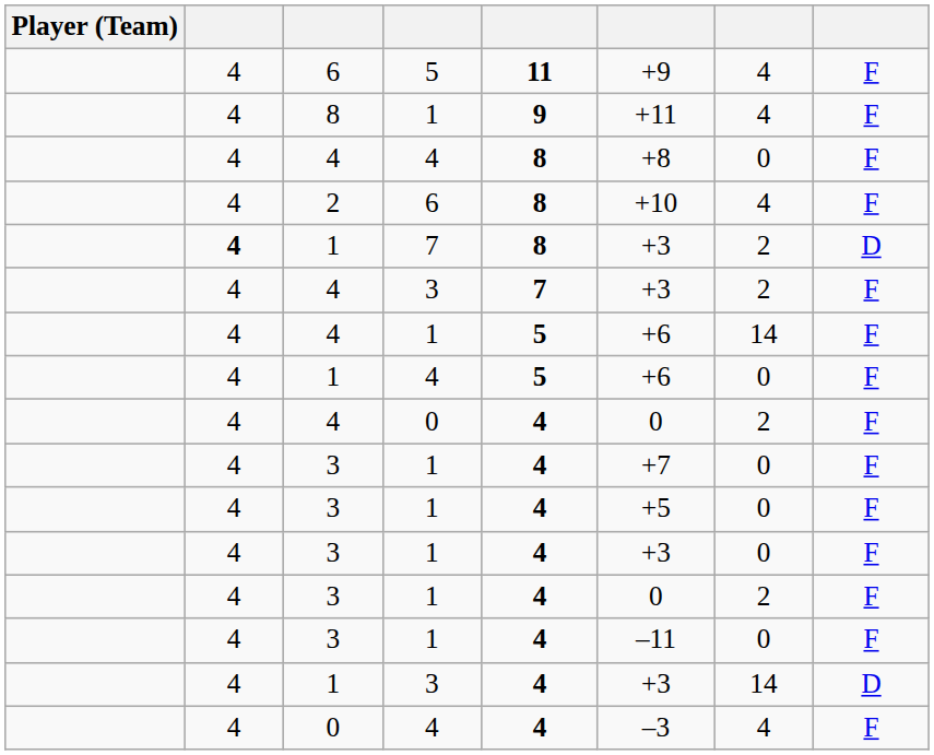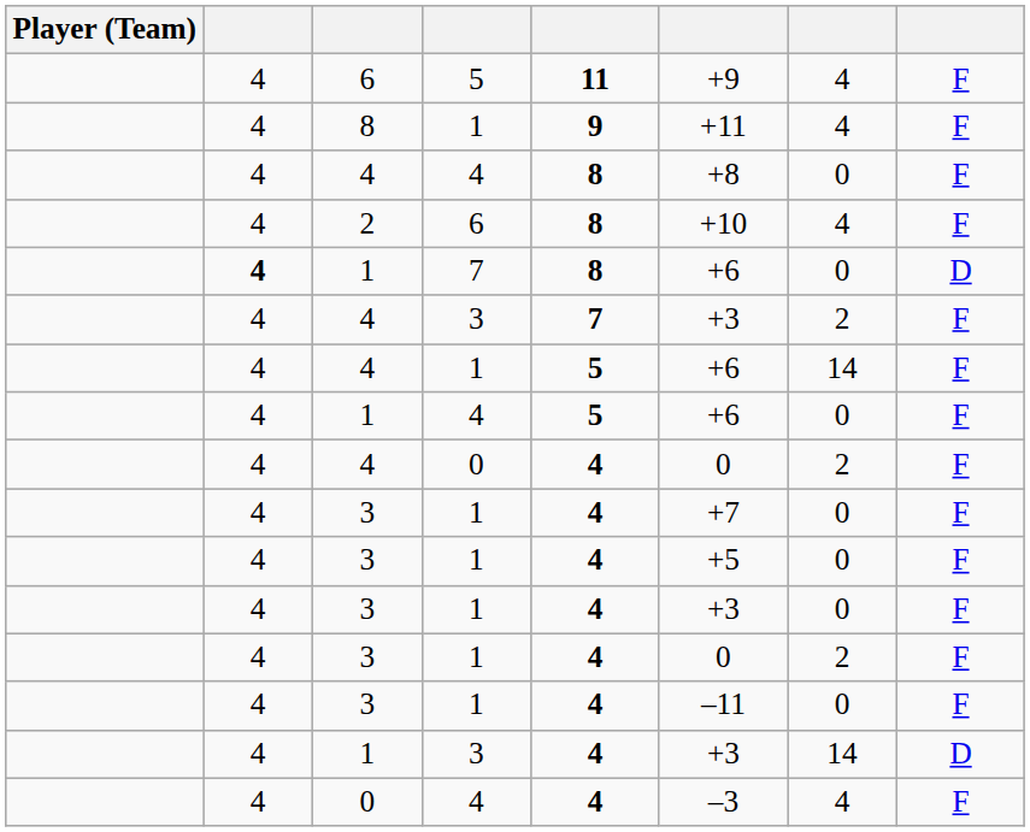1 / 7 | column 6: +3 -> +6
1 / 7 | column 7: 2 -> 0
